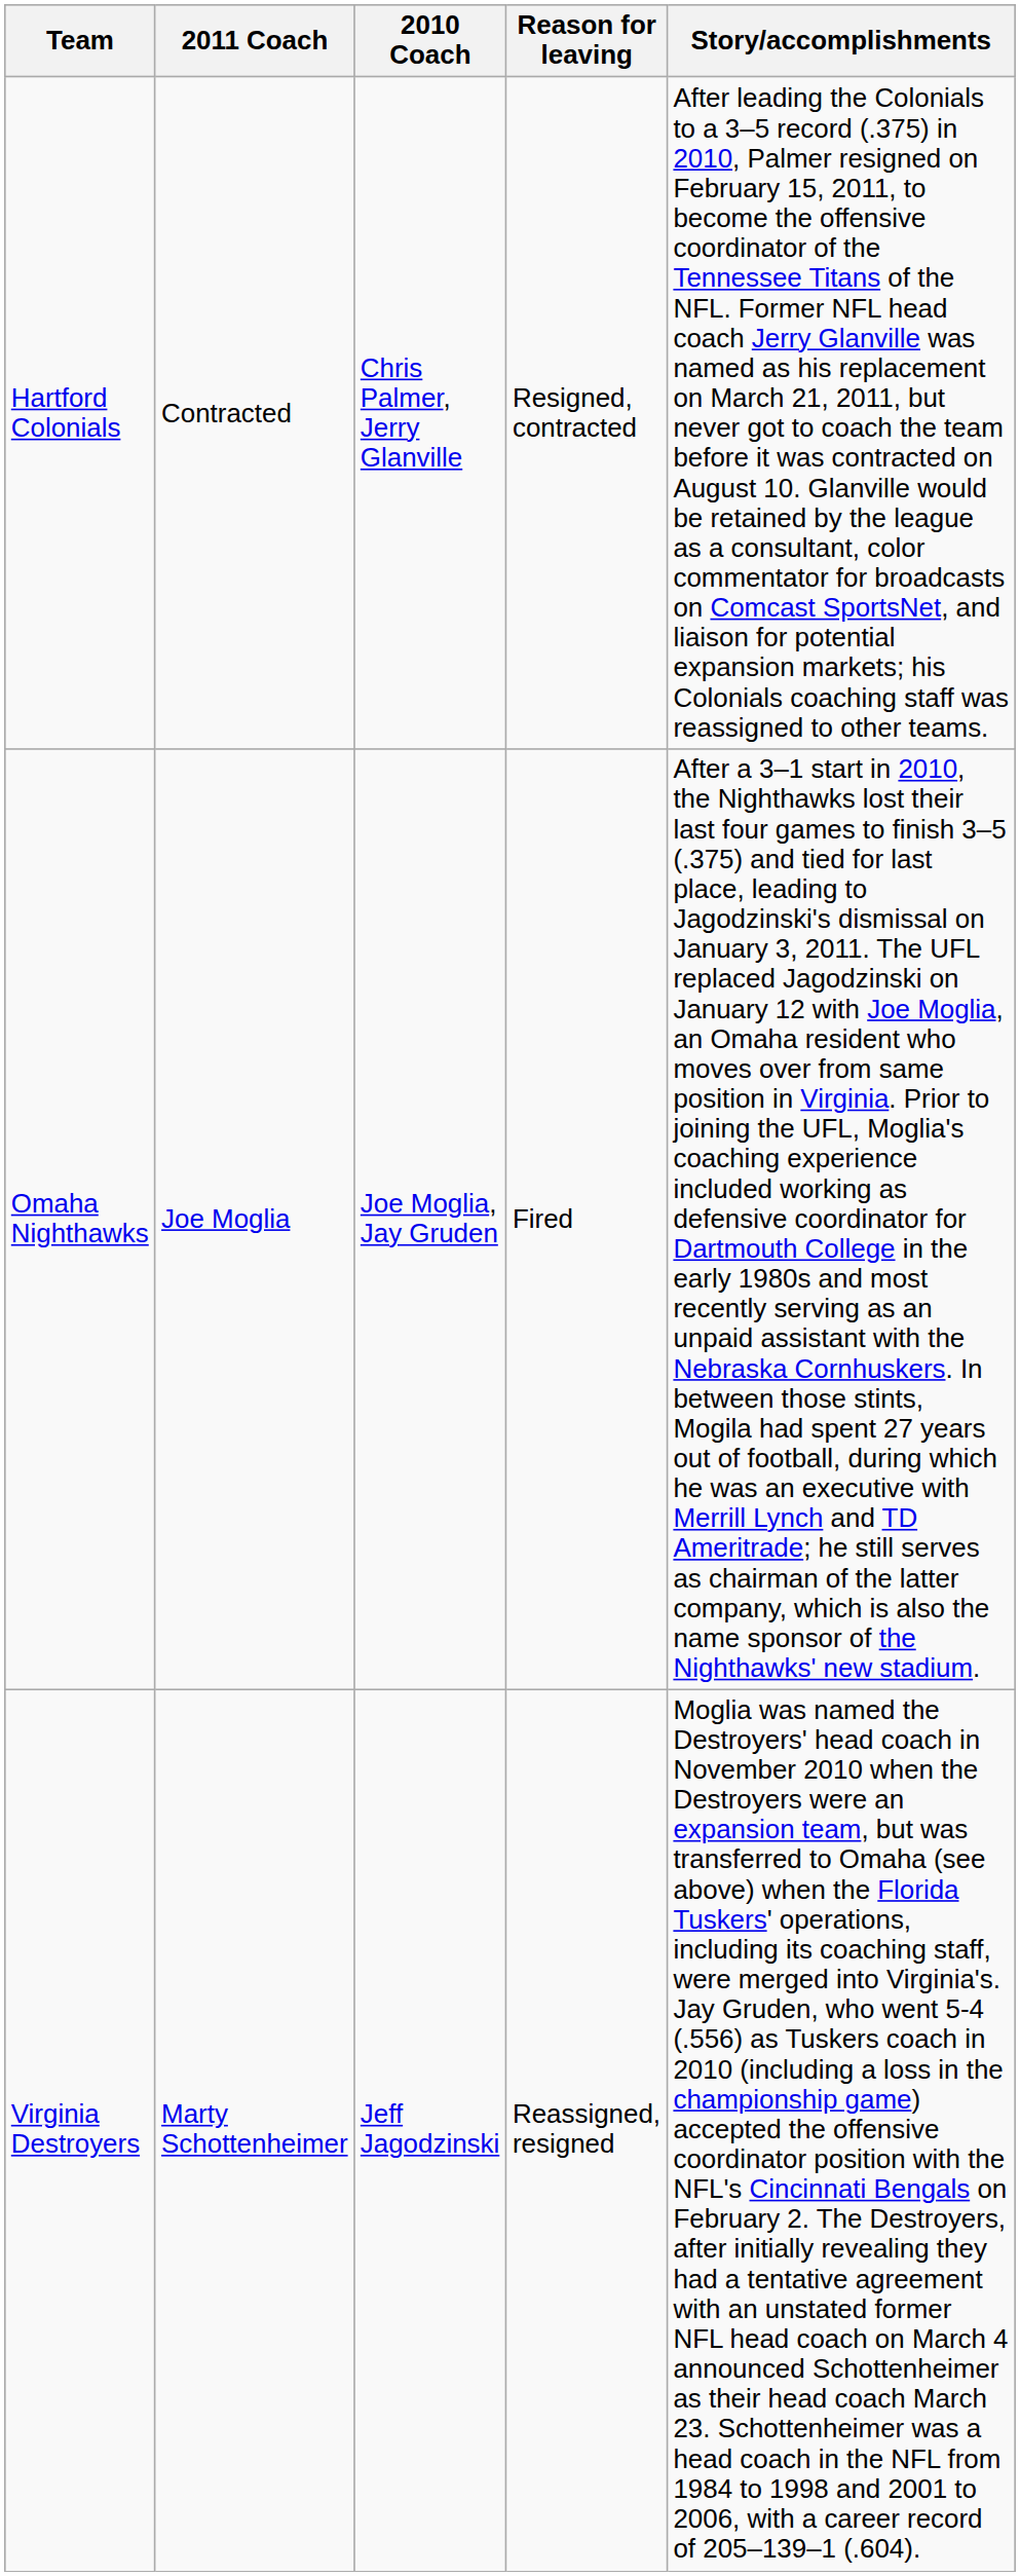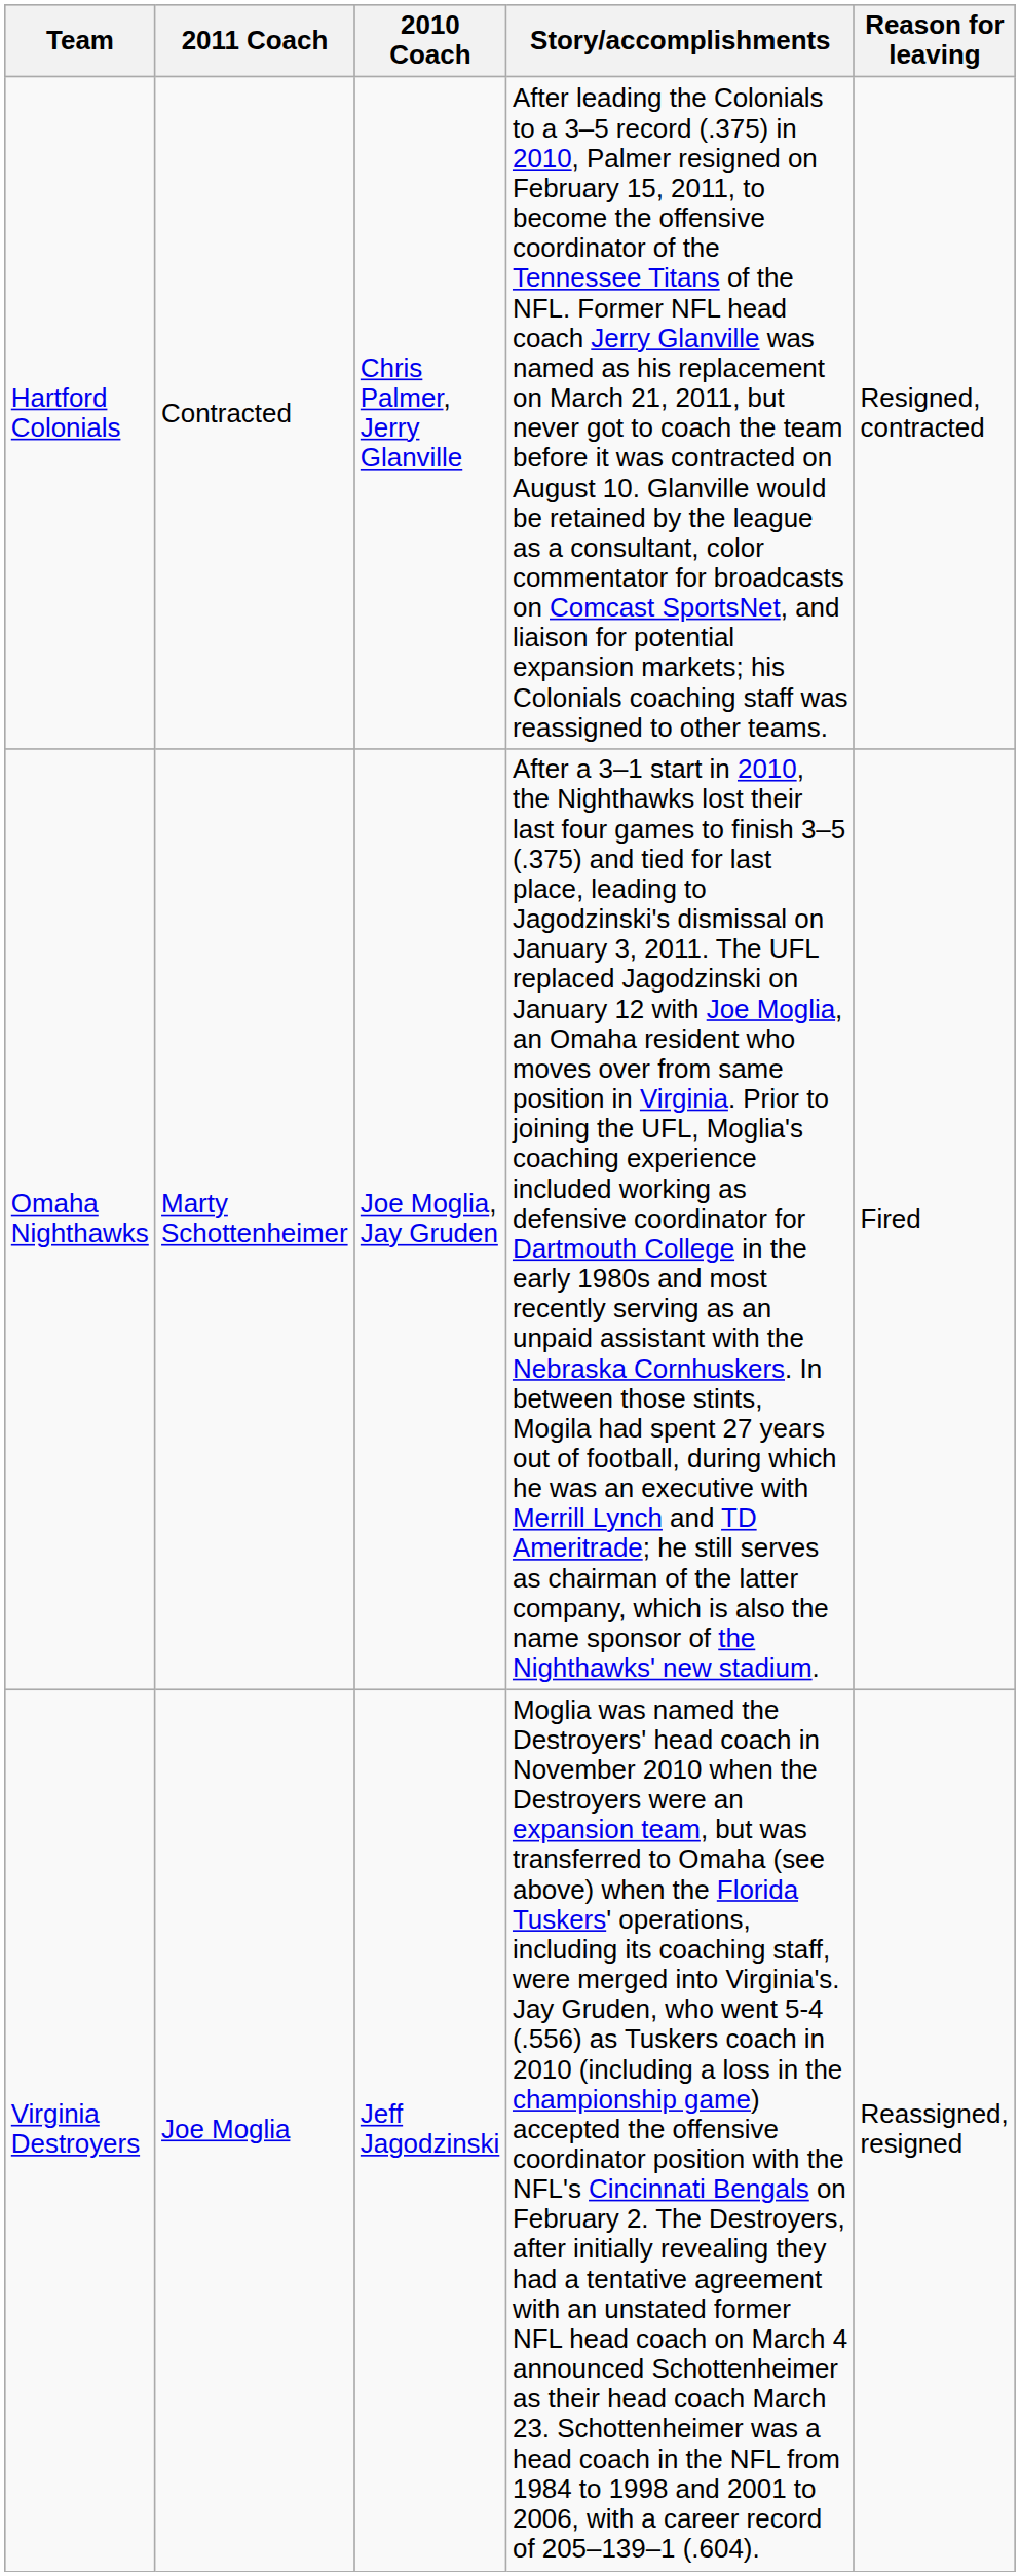columns swapped: Reason for leaving <-> Story/accomplishments
Omaha Nighthawks | 2011 Coach: Joe Moglia -> Marty Schottenheimer
Virginia Destroyers | 2011 Coach: Marty Schottenheimer -> Joe Moglia
